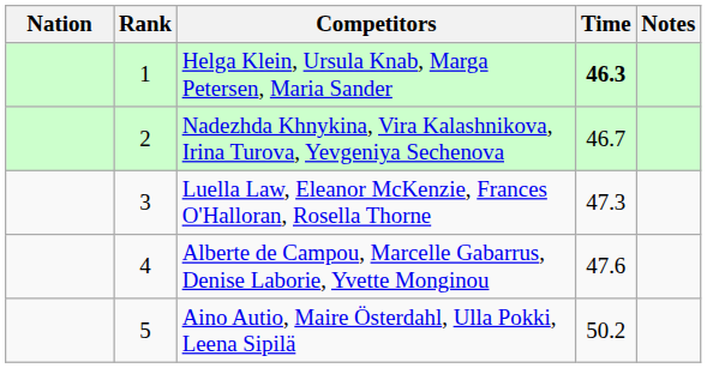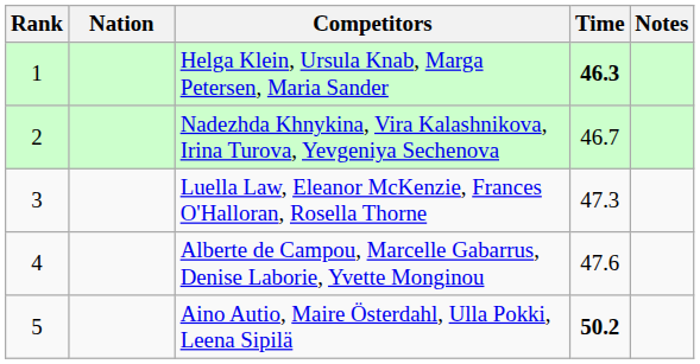columns swapped: Rank <-> Nation
Aino Autio, Maire Österdahl, Ulla Pokki, Leena Sipilä | Time: normal -> bold
